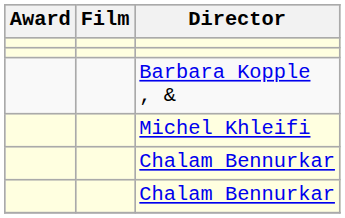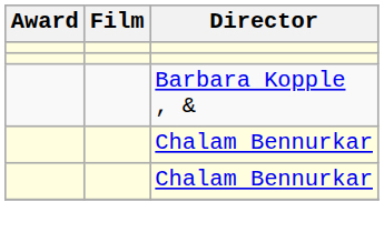- row: Michel Khleifi
